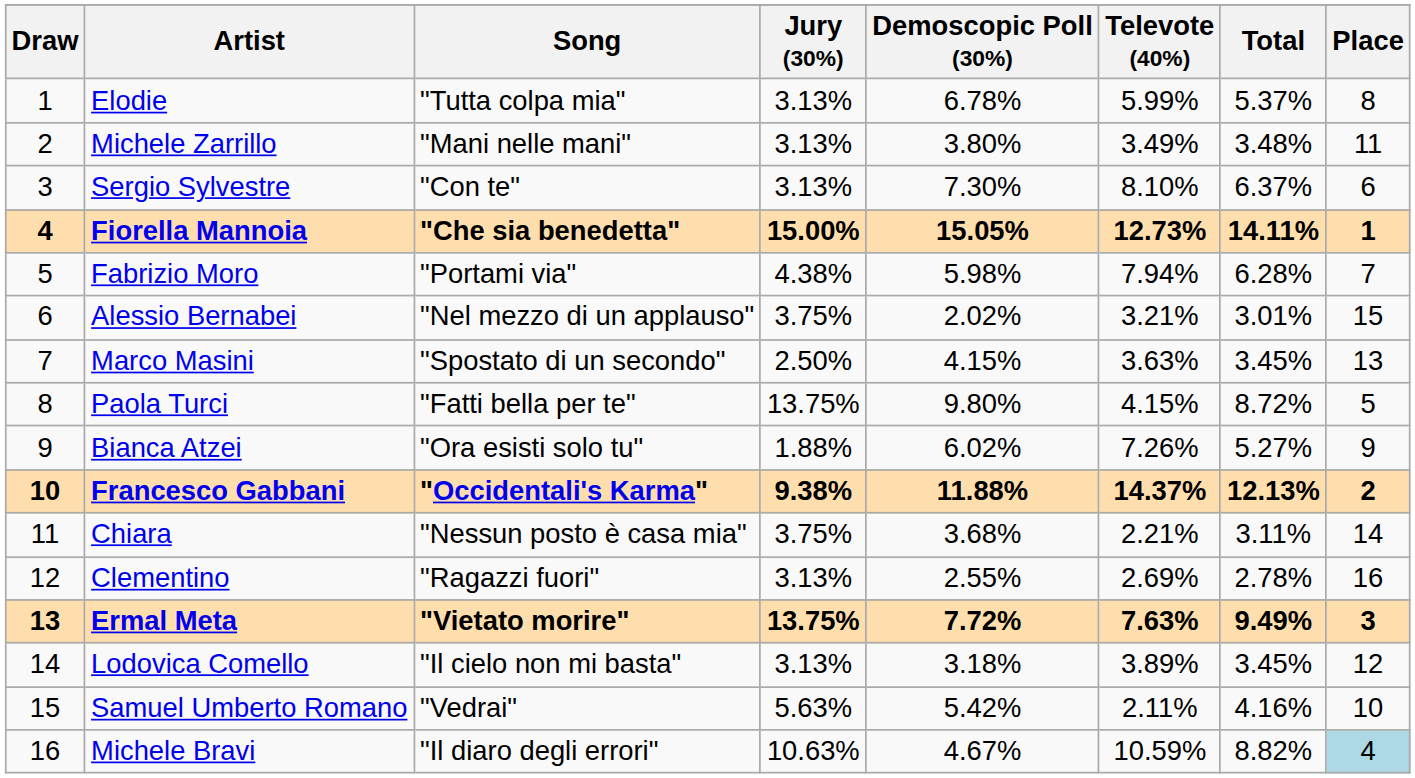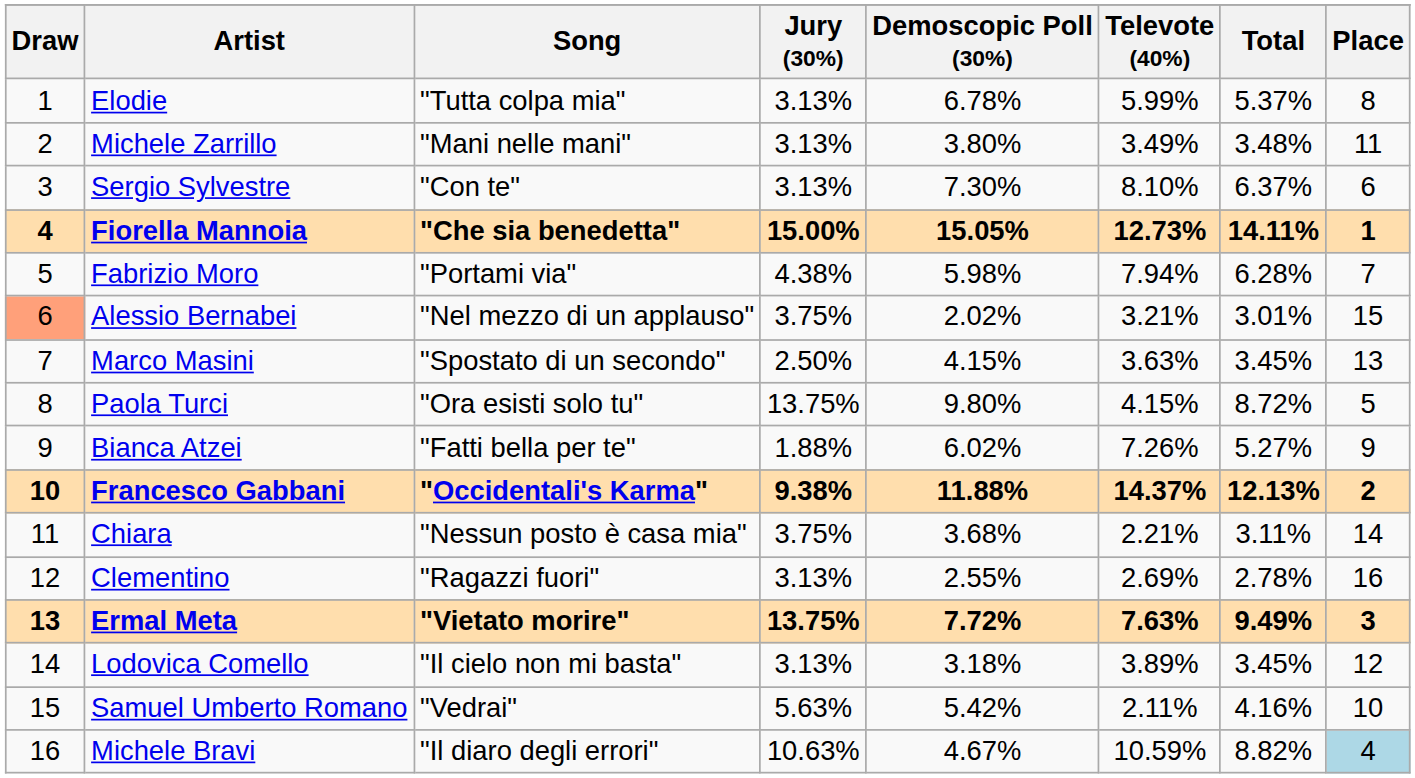Alessio Bernabei | Draw: no background -> lightsalmon background
Paola Turci | Song: "Fatti bella per te" -> "Ora esisti solo tu"
Bianca Atzei | Song: "Ora esisti solo tu" -> "Fatti bella per te"
